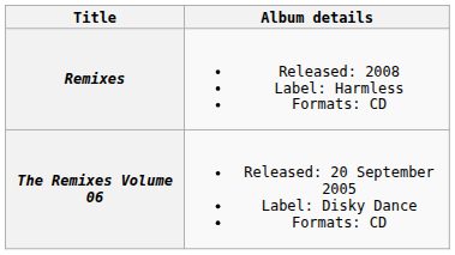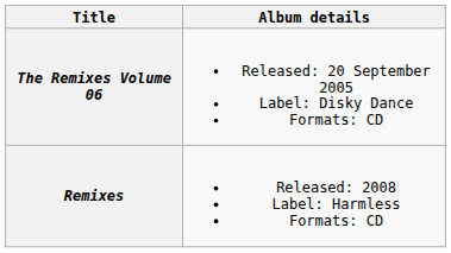rows swapped: The Remixes Volume 06 <-> Remixes
